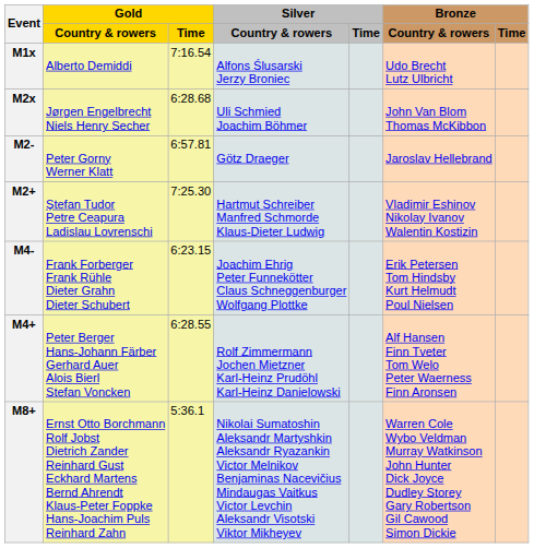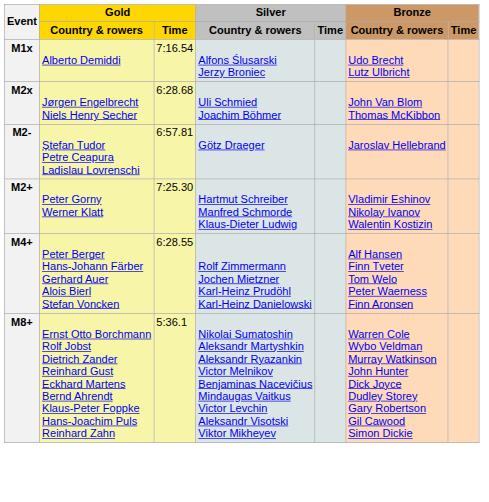M2- | Gold / Country & rowers: Peter Gorny Werner Klatt -> Ștefan Tudor Petre Ceapura Ladislau Lovrenschi
M2+ | Gold / Country & rowers: Ștefan Tudor Petre Ceapura Ladislau Lovrenschi -> Peter Gorny Werner Klatt
- row: M4- | Frank Forberger Frank Rühle Dieter Grahn Dieter Schubert | 6:23.15 | Joachim Ehrig Peter Funnekötter Claus Schneggenburger Wolfgang Plottke | Erik Petersen Tom Hindsby Kurt Helmudt Poul Nielsen
